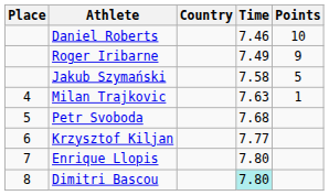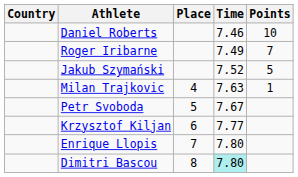columns swapped: Place <-> Country
Roger Iribarne | Points: 9 -> 7
Jakub Szymański | Time: 7.58 -> 7.52
Petr Svoboda | Time: 7.68 -> 7.67
